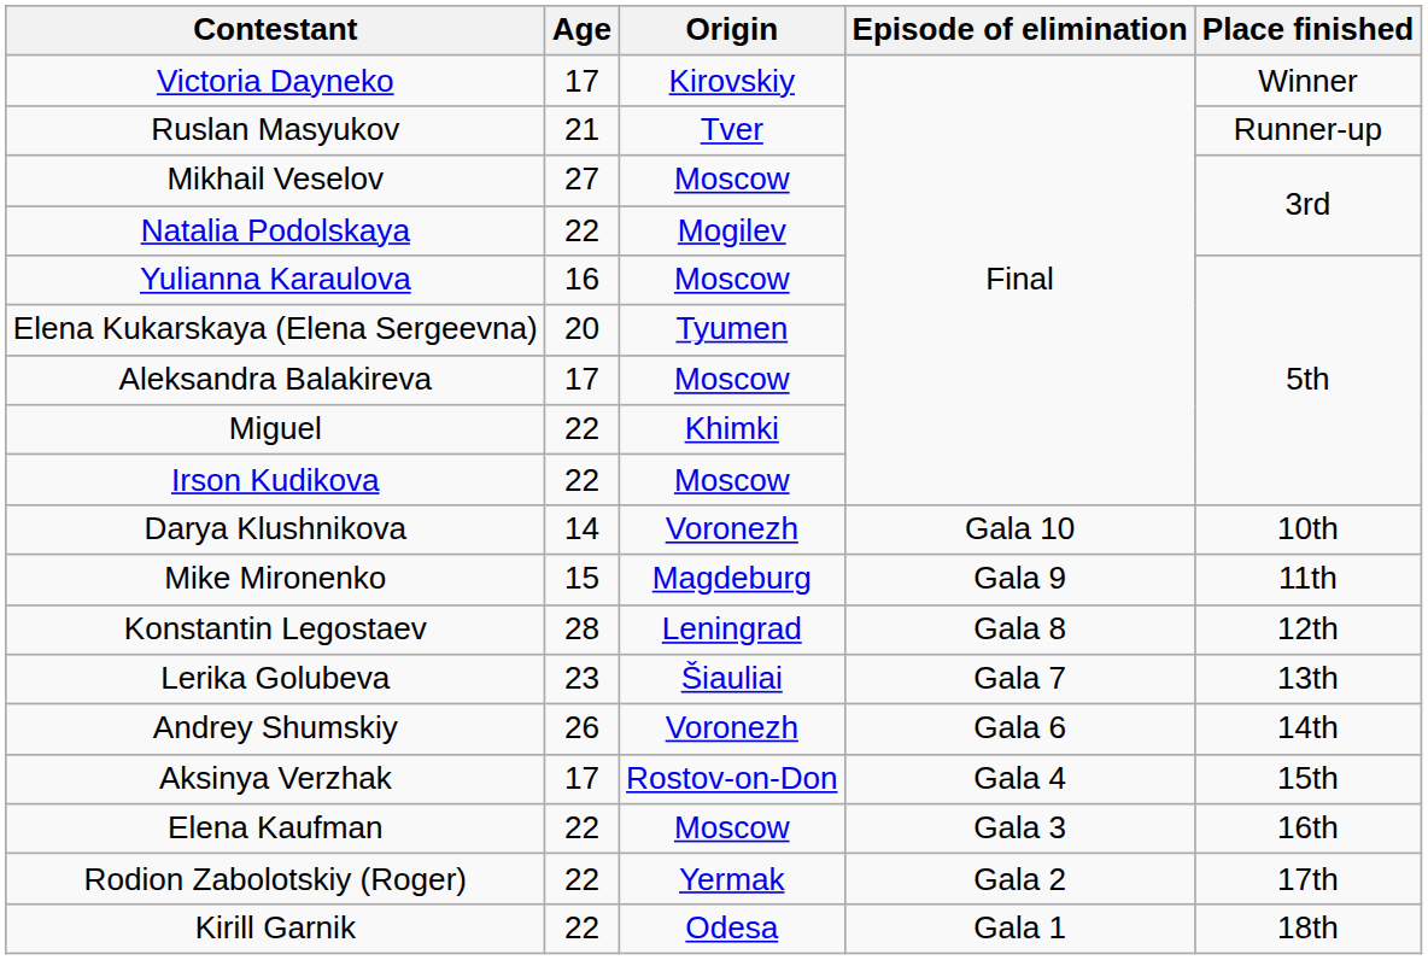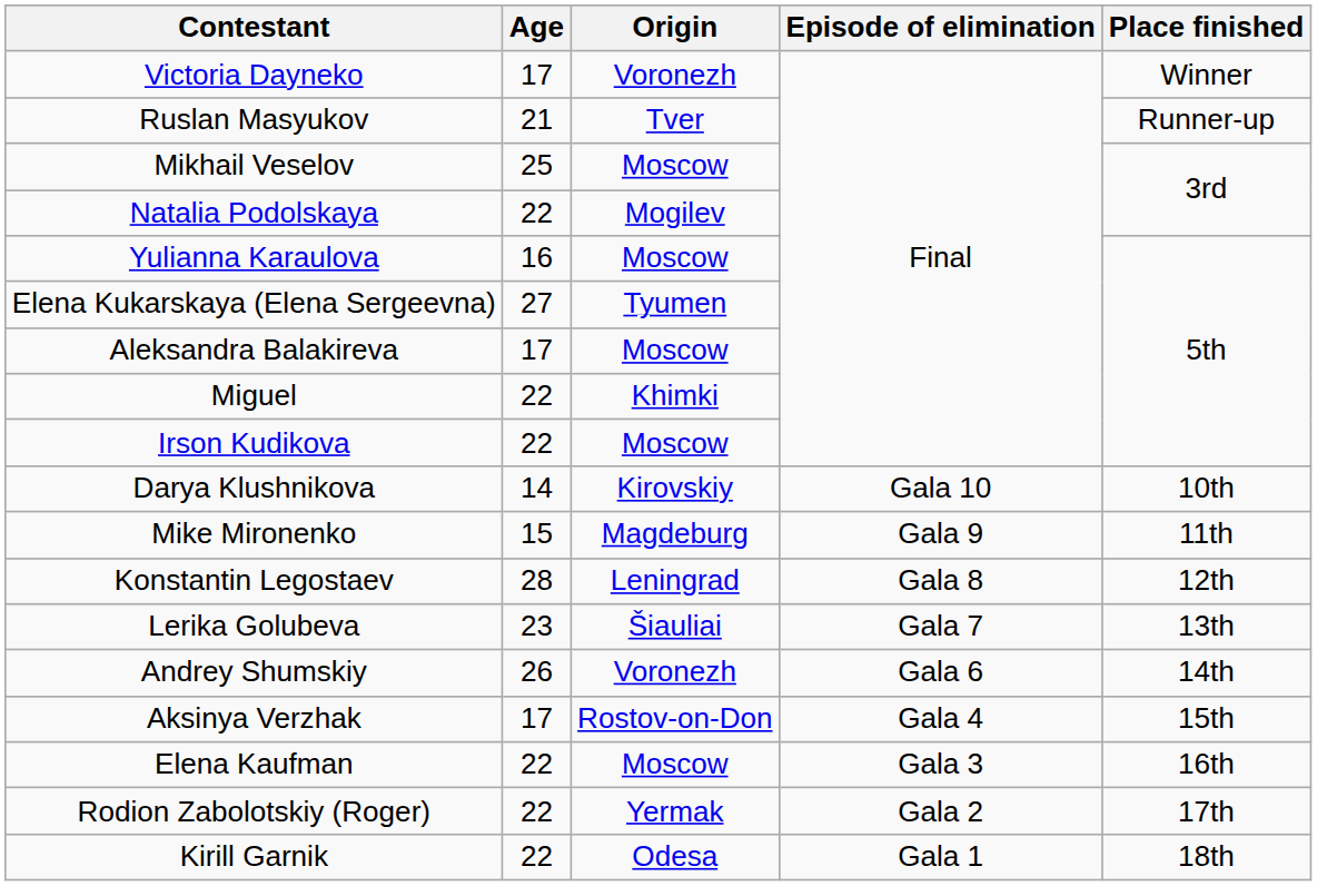Victoria Dayneko | Origin: Kirovskiy -> Voronezh
Mikhail Veselov | Age: 27 -> 25
Elena Kukarskaya (Elena Sergeevna) | Age: 20 -> 27
Darya Klushnikova | Origin: Voronezh -> Kirovskiy
